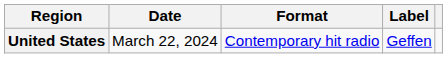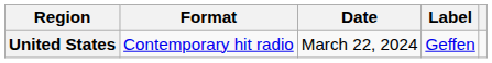columns swapped: Date <-> Format
